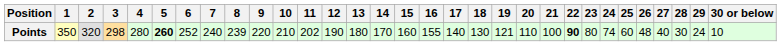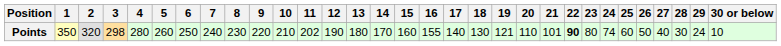Points | 5: bold -> normal
Points | 6: 252 -> 250
Points | 8: 239 -> 230
Points | 21: 100 -> 101
Points | 26: 48 -> 50
